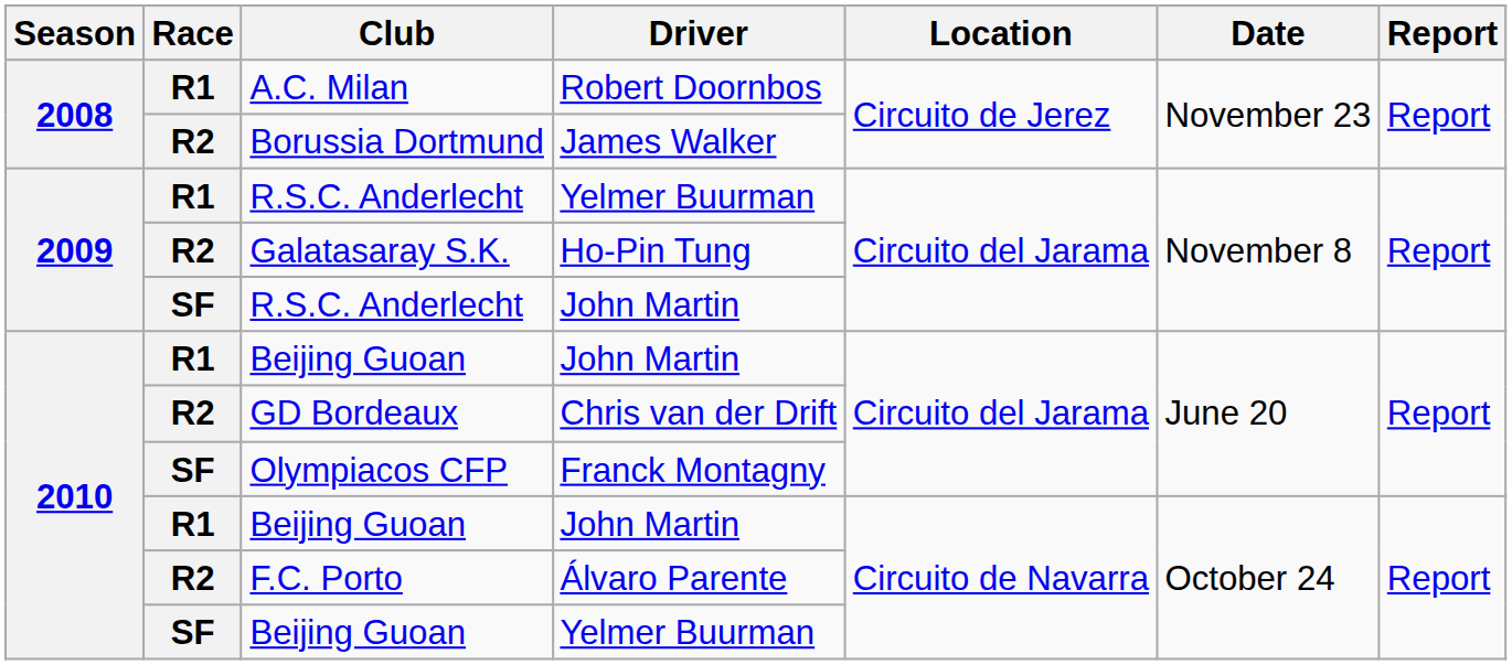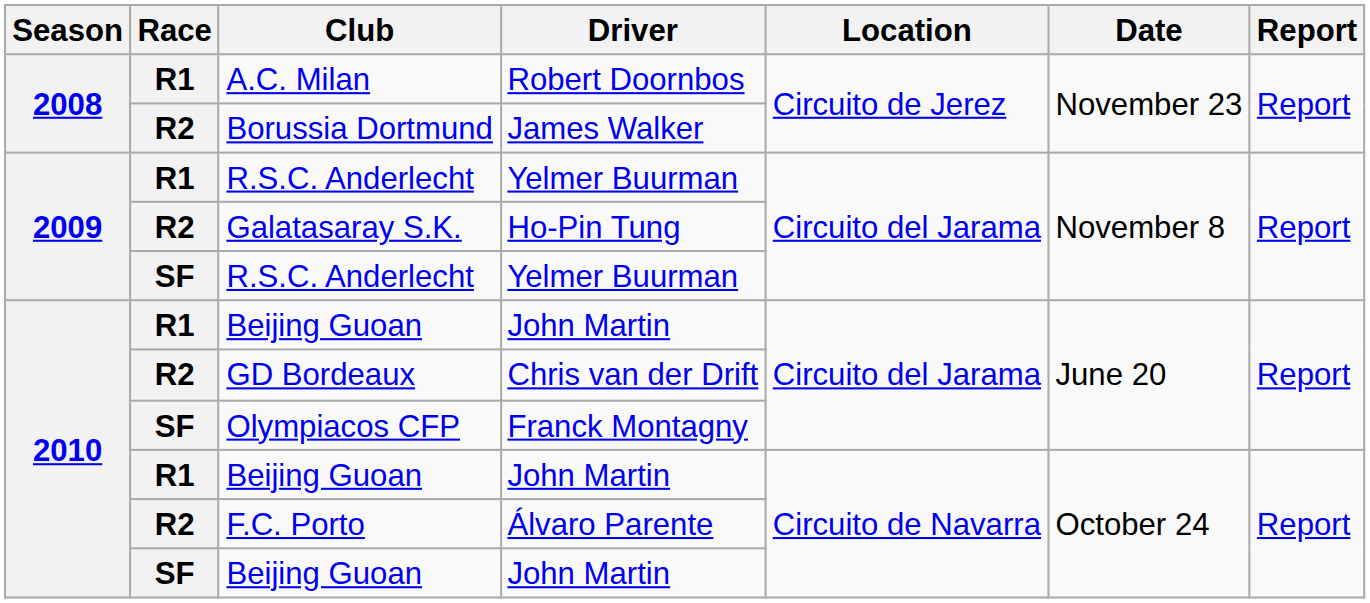SF / R.S.C. Anderlecht | Driver: John Martin -> Yelmer Buurman
SF / Beijing Guoan | Driver: Yelmer Buurman -> John Martin
